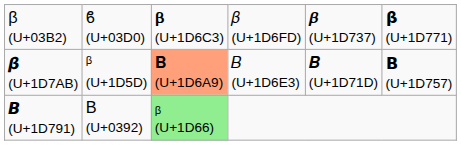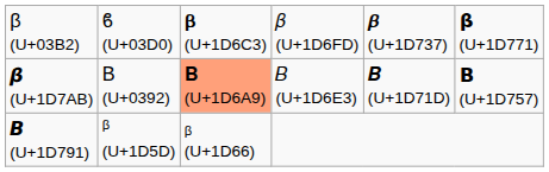𝞫 (U+1D7AB) | column 2: ᵝ (U+1D5D) -> Β (U+0392)
𝞑 (U+1D791) | column 2: Β (U+0392) -> ᵝ (U+1D5D)
𝞑 (U+1D791) | column 3: lightgreen background -> no background
